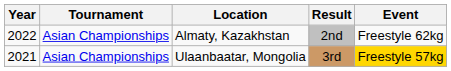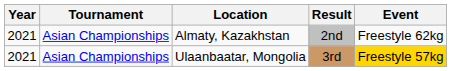Almaty, Kazakhstan | Year: 2022 -> 2021
